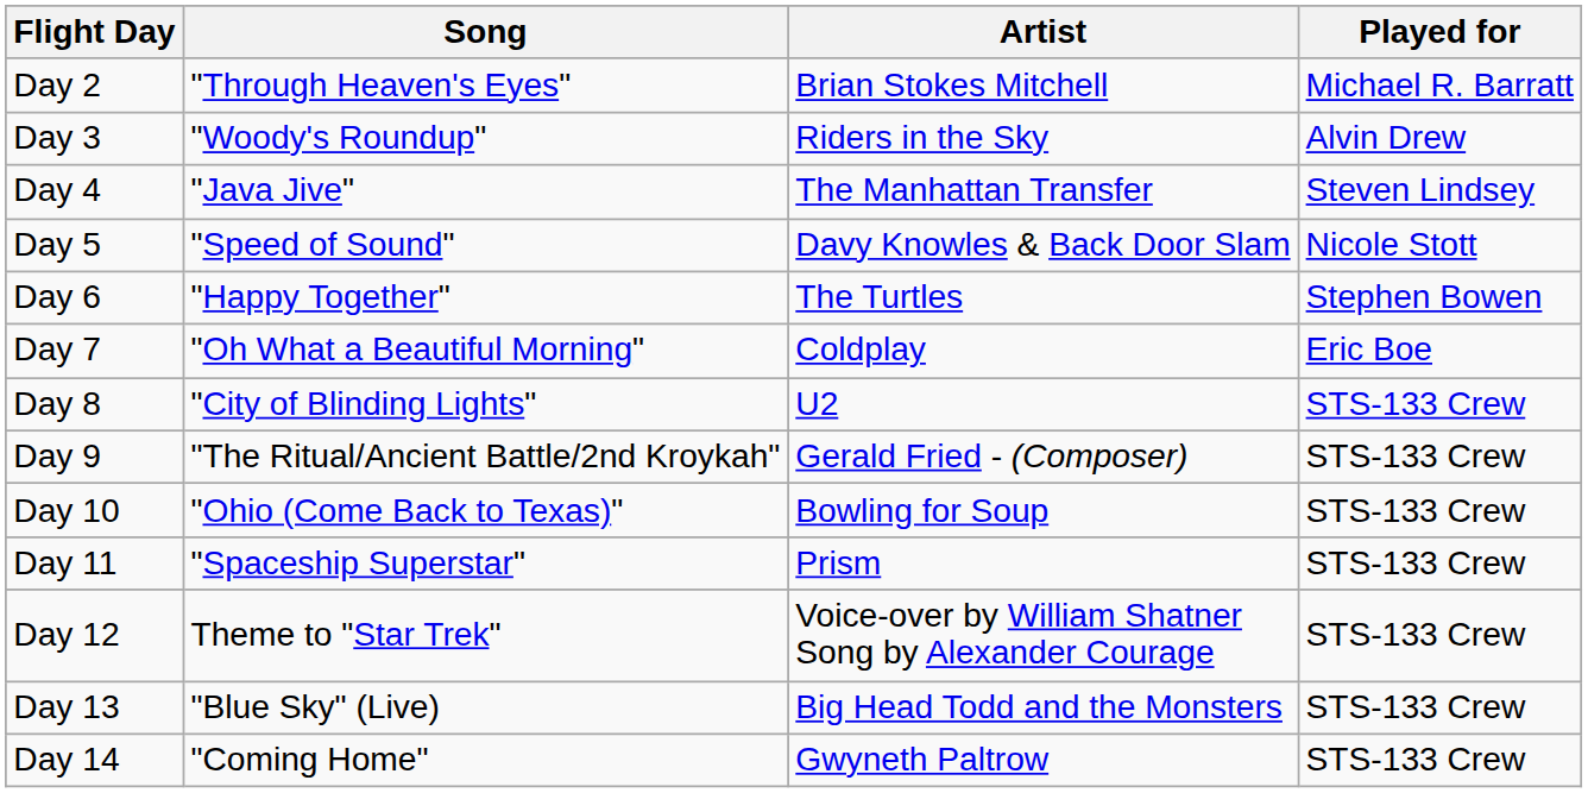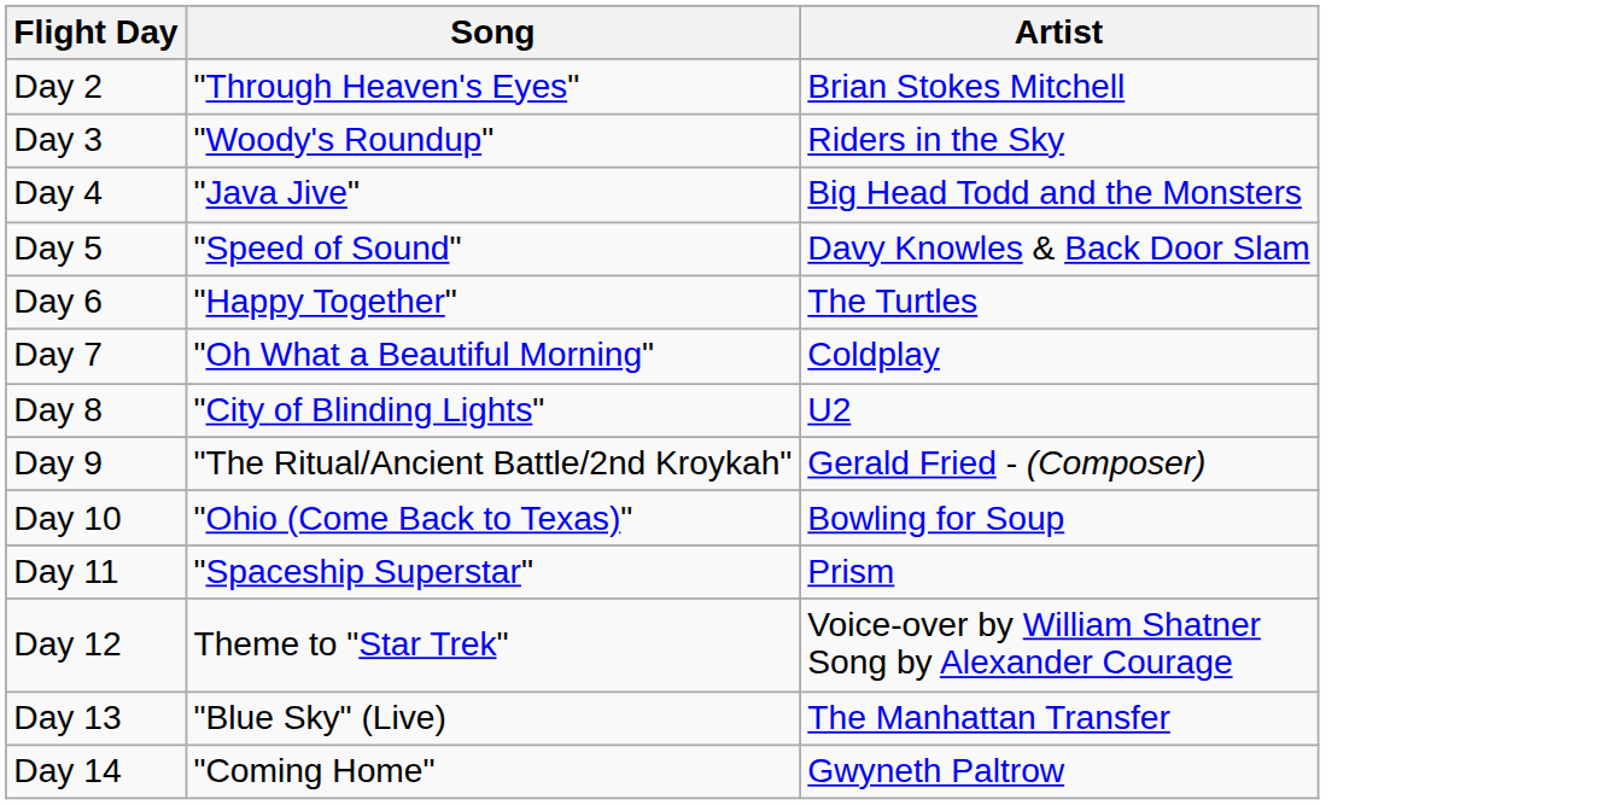- column: Played for | Michael R. Barratt | Alvin Drew | Steven Lindsey | Nicole Stott | Stephen Bowen | Eric Boe | STS-133 Crew | STS-133 Crew | STS-133 Crew | STS-133 Crew | STS-133 Crew | STS-133 Crew | STS-133 Crew
Day 4 | Artist: The Manhattan Transfer -> Big Head Todd and the Monsters
Day 13 | Artist: Big Head Todd and the Monsters -> The Manhattan Transfer
